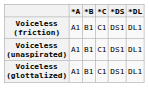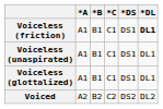Voiceless (friction) | *DL: normal -> bold
+ row: Voiced | A2 | B2 | C2 | DS2 | DL2
